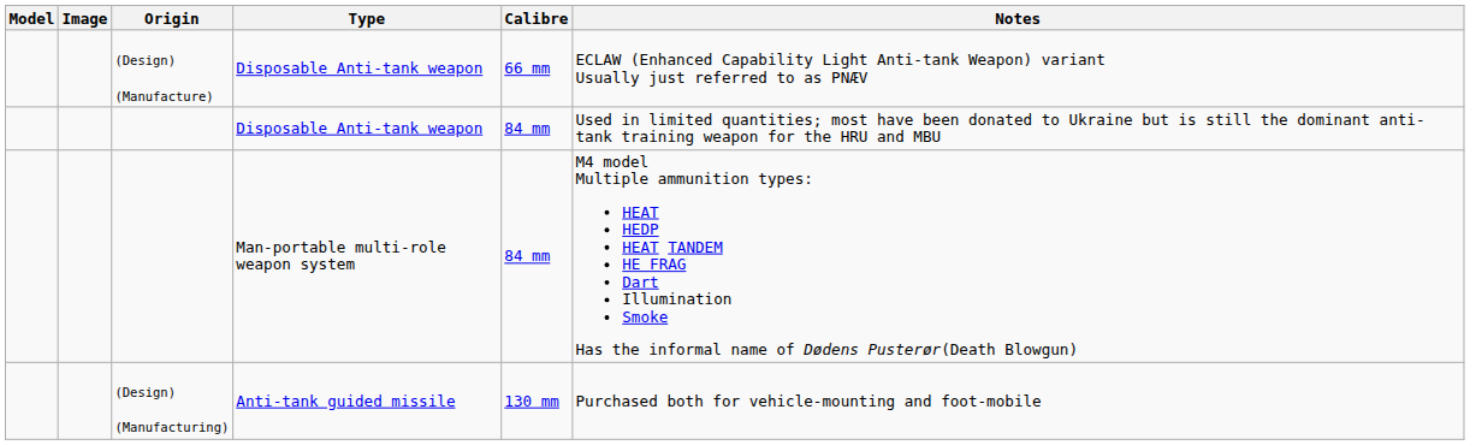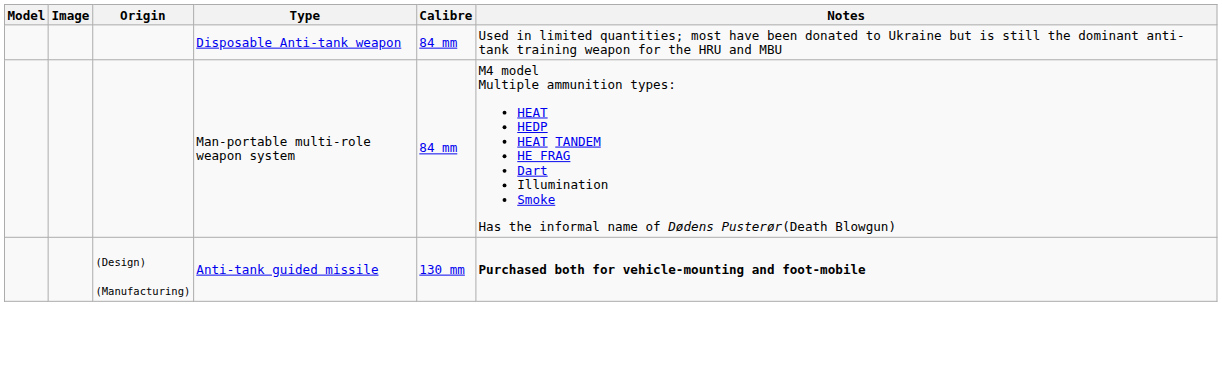- row: (Design) (Manufacture) | Disposable Anti-tank weapon | 66 mm | ECLAW (Enhanced Capability Light Anti-tank Weapon) variant Usually just referred to as PNÆV
(Design) (Manufacturing) | Notes: normal -> bold
